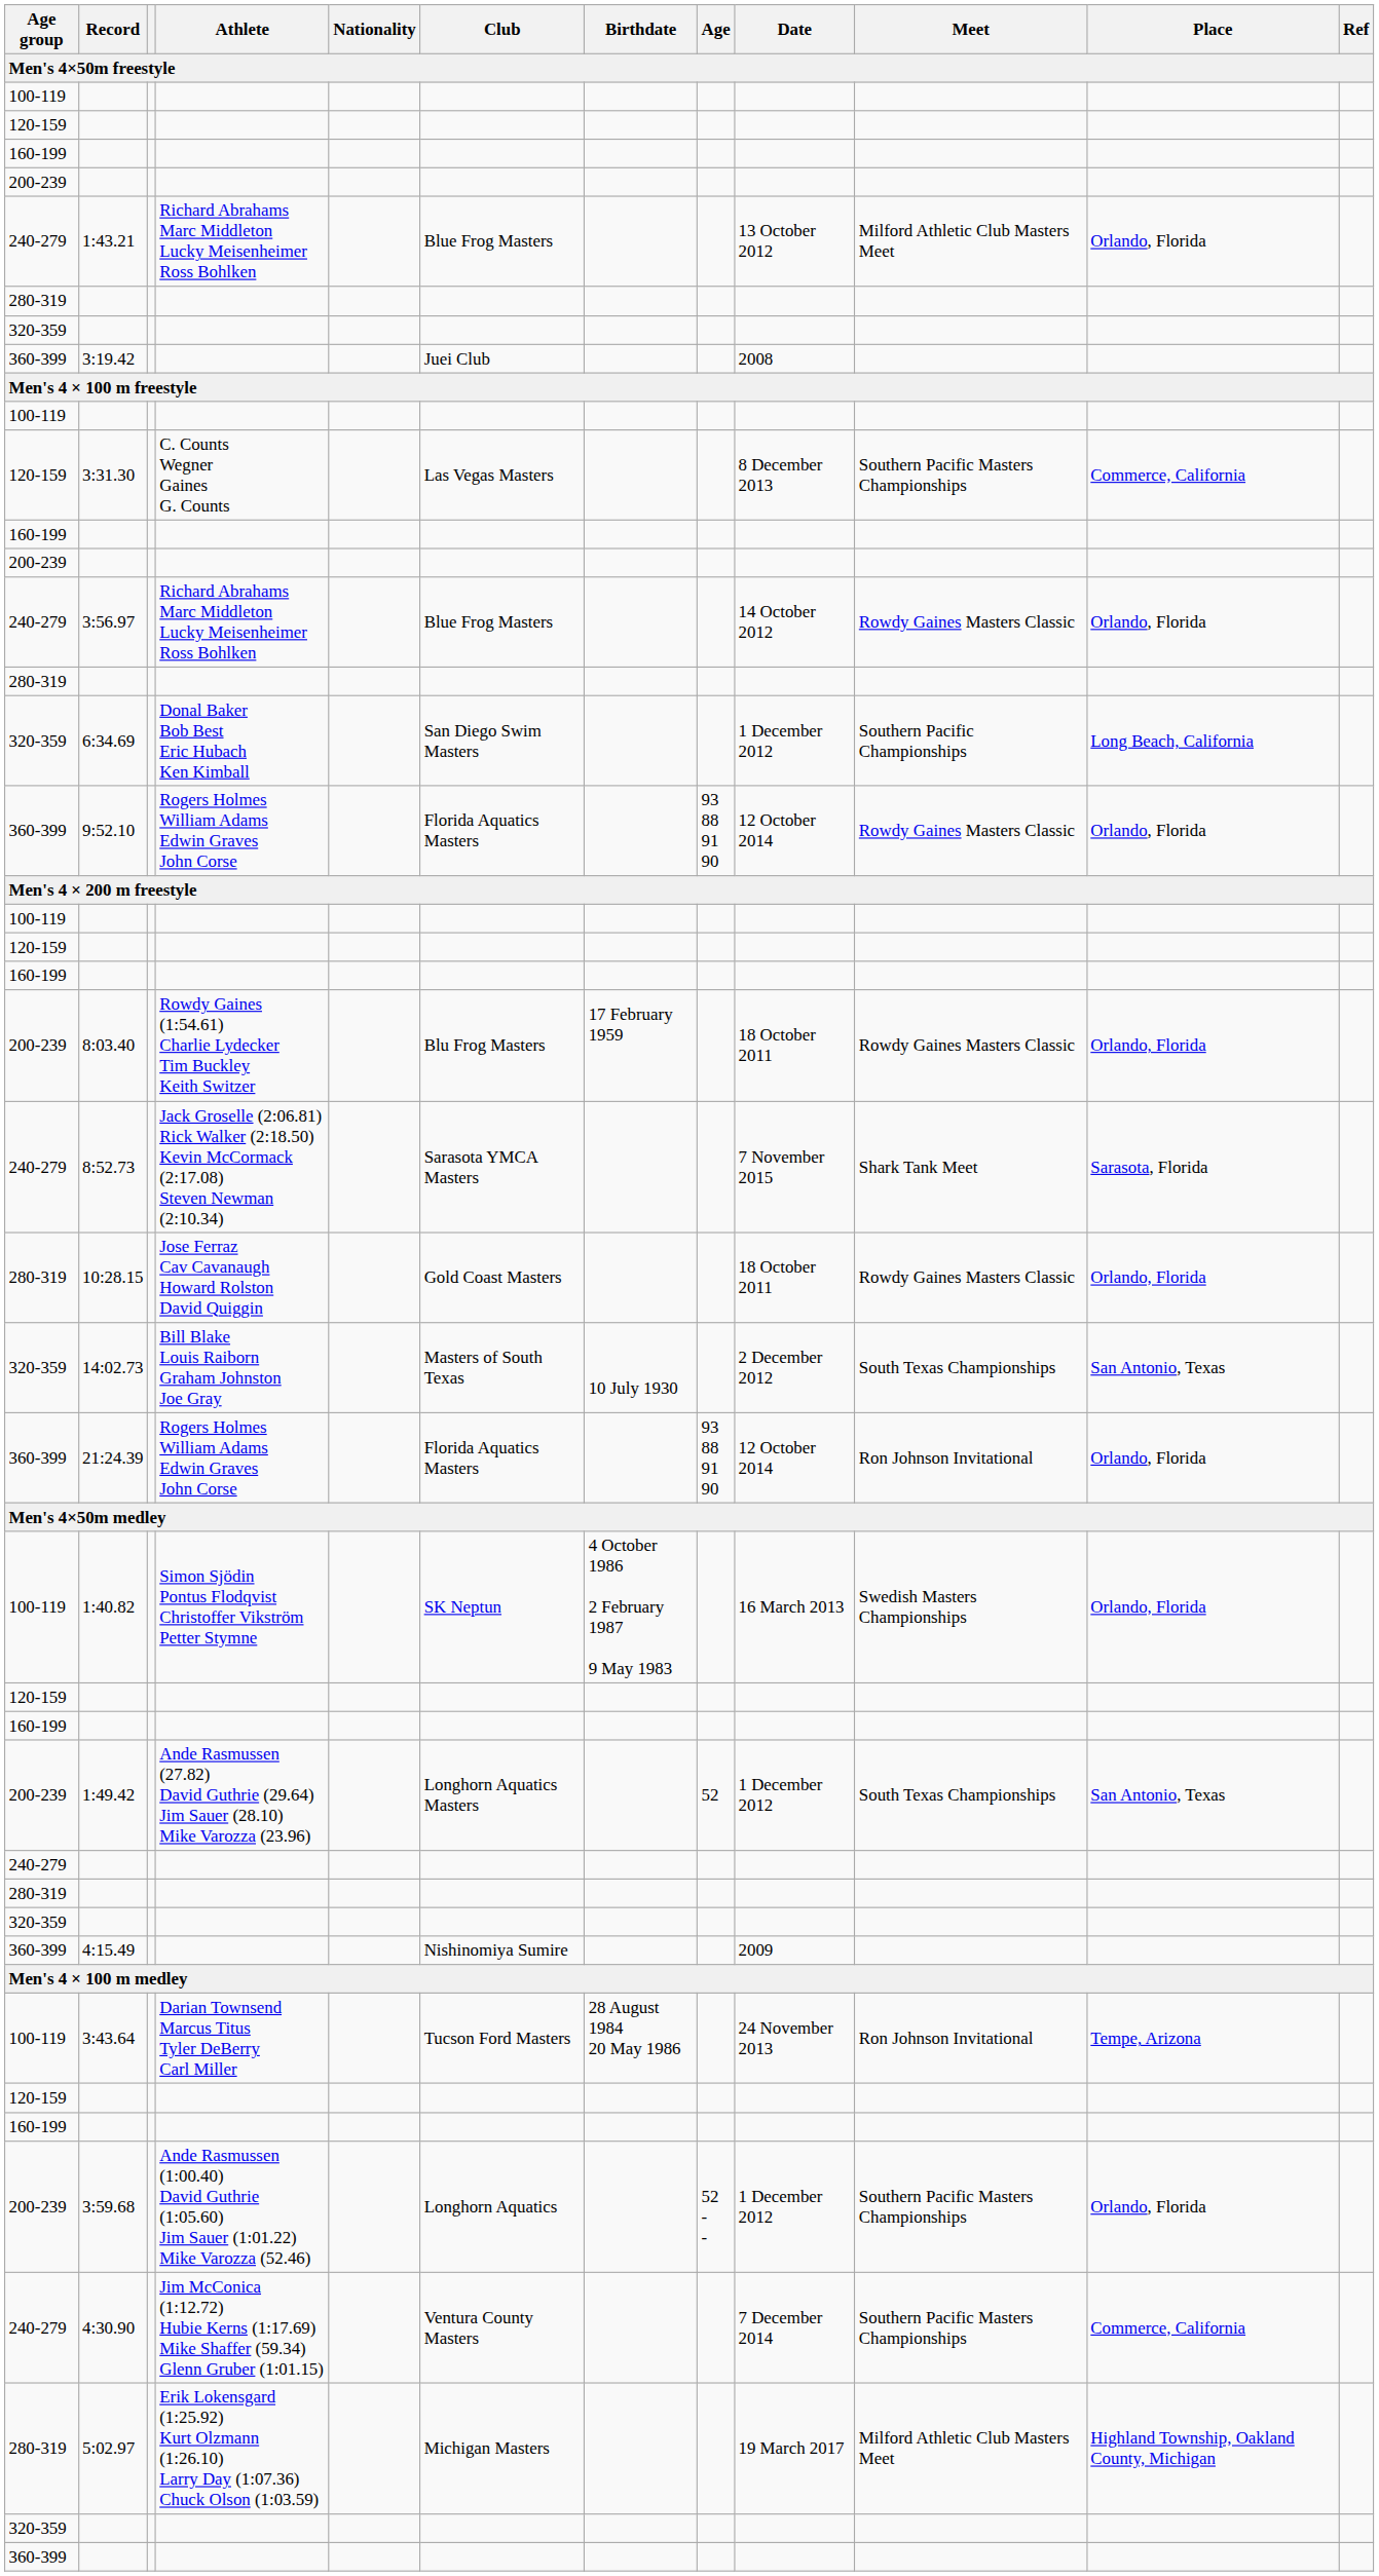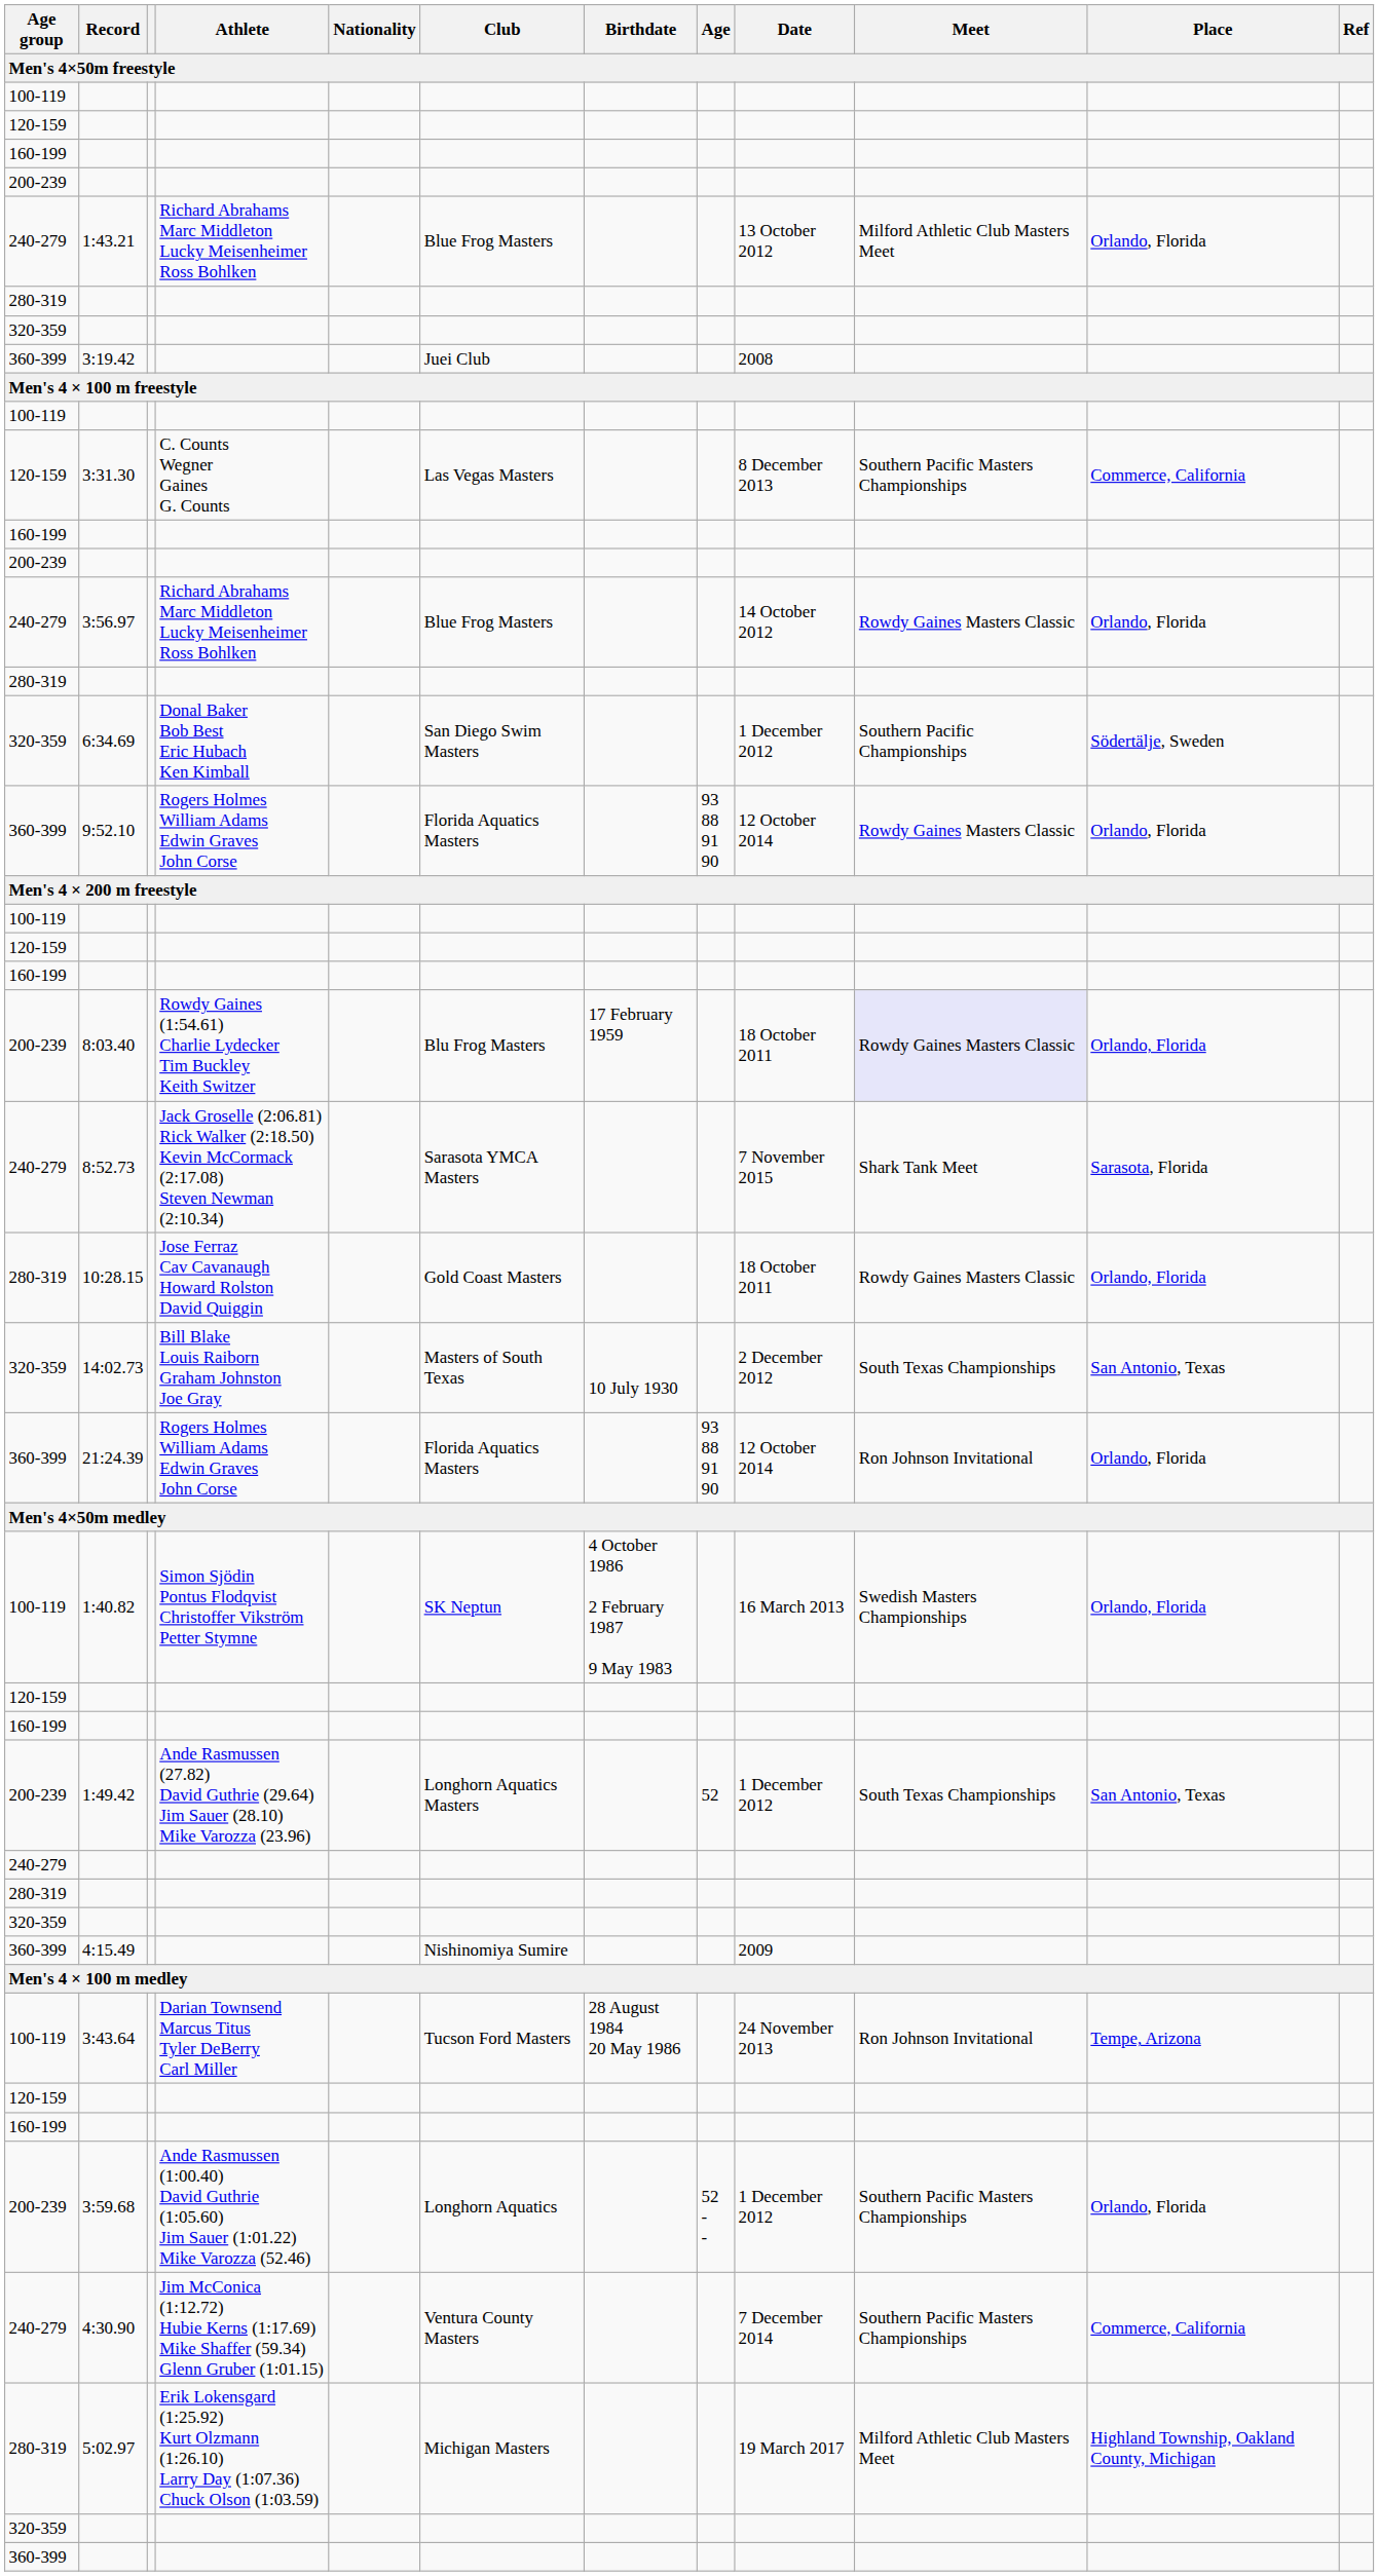6:34.69 | Place: Long Beach, California -> Södertälje, Sweden
8:03.40 | Meet: no background -> lavender background
